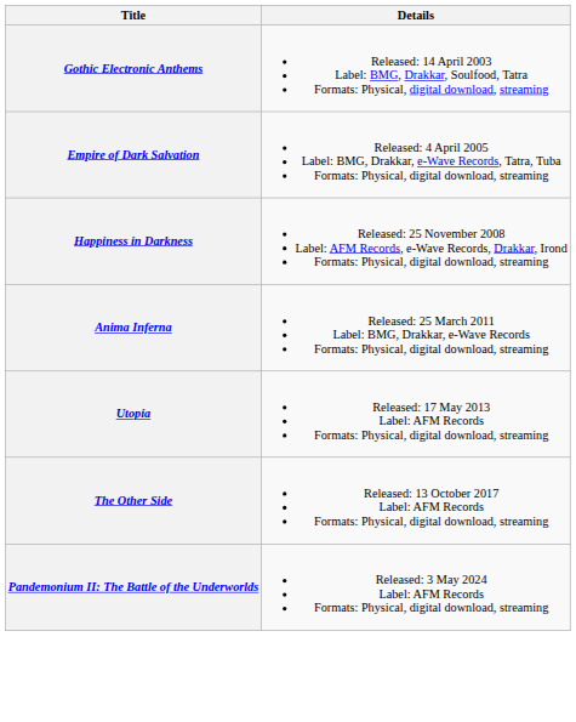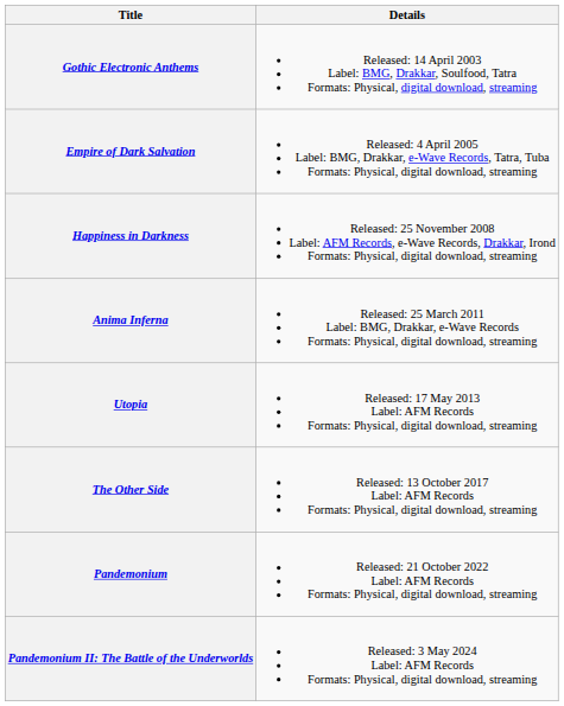+ row: Pandemonium | Released: 21 October 2022 Label: AFM Records Formats: Physical, digital download, streaming
